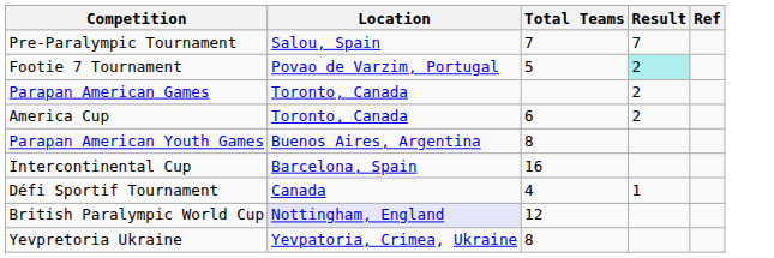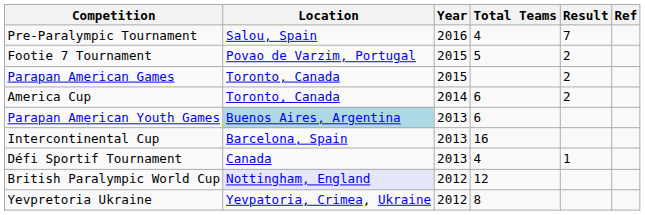+ column: Year | 2016 | 2015 | 2015 | 2014 | 2013 | 2013 | 2013 | 2012 | 2012
Pre-Paralympic Tournament | Total Teams: 7 -> 4
Footie 7 Tournament | Result: paleturquoise background -> no background
Parapan American Youth Games | Location: no background -> lightblue background
Parapan American Youth Games | Total Teams: 8 -> 6
